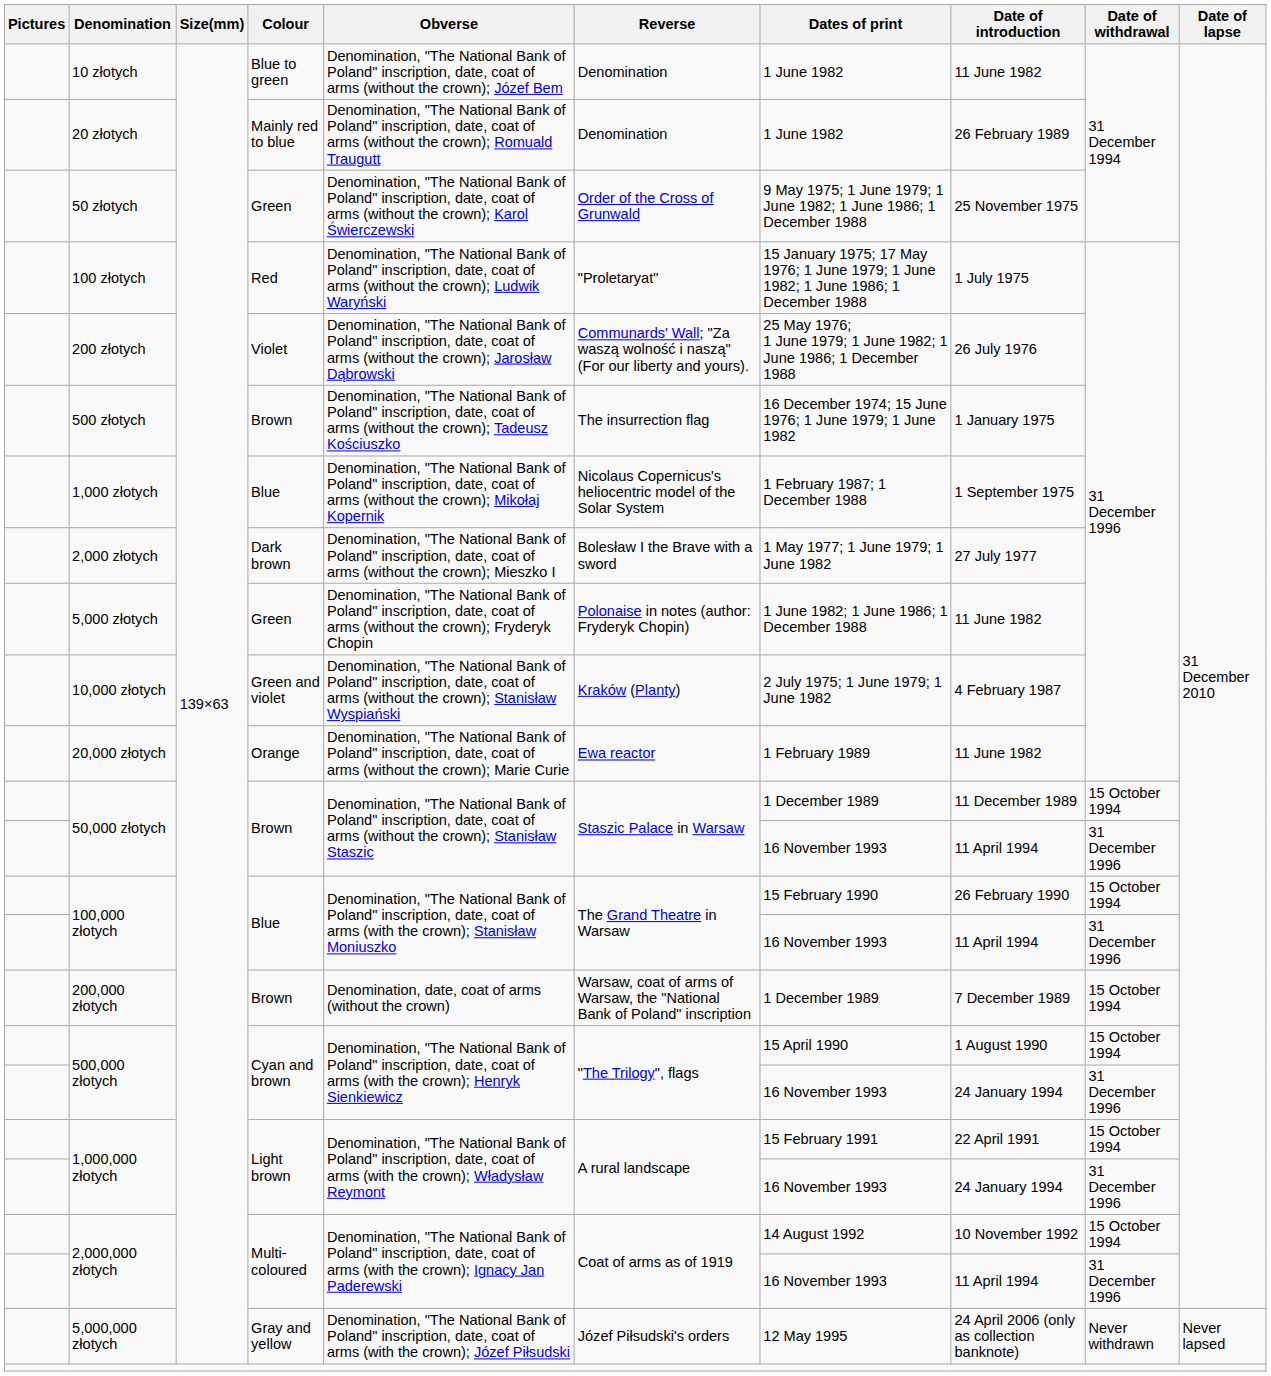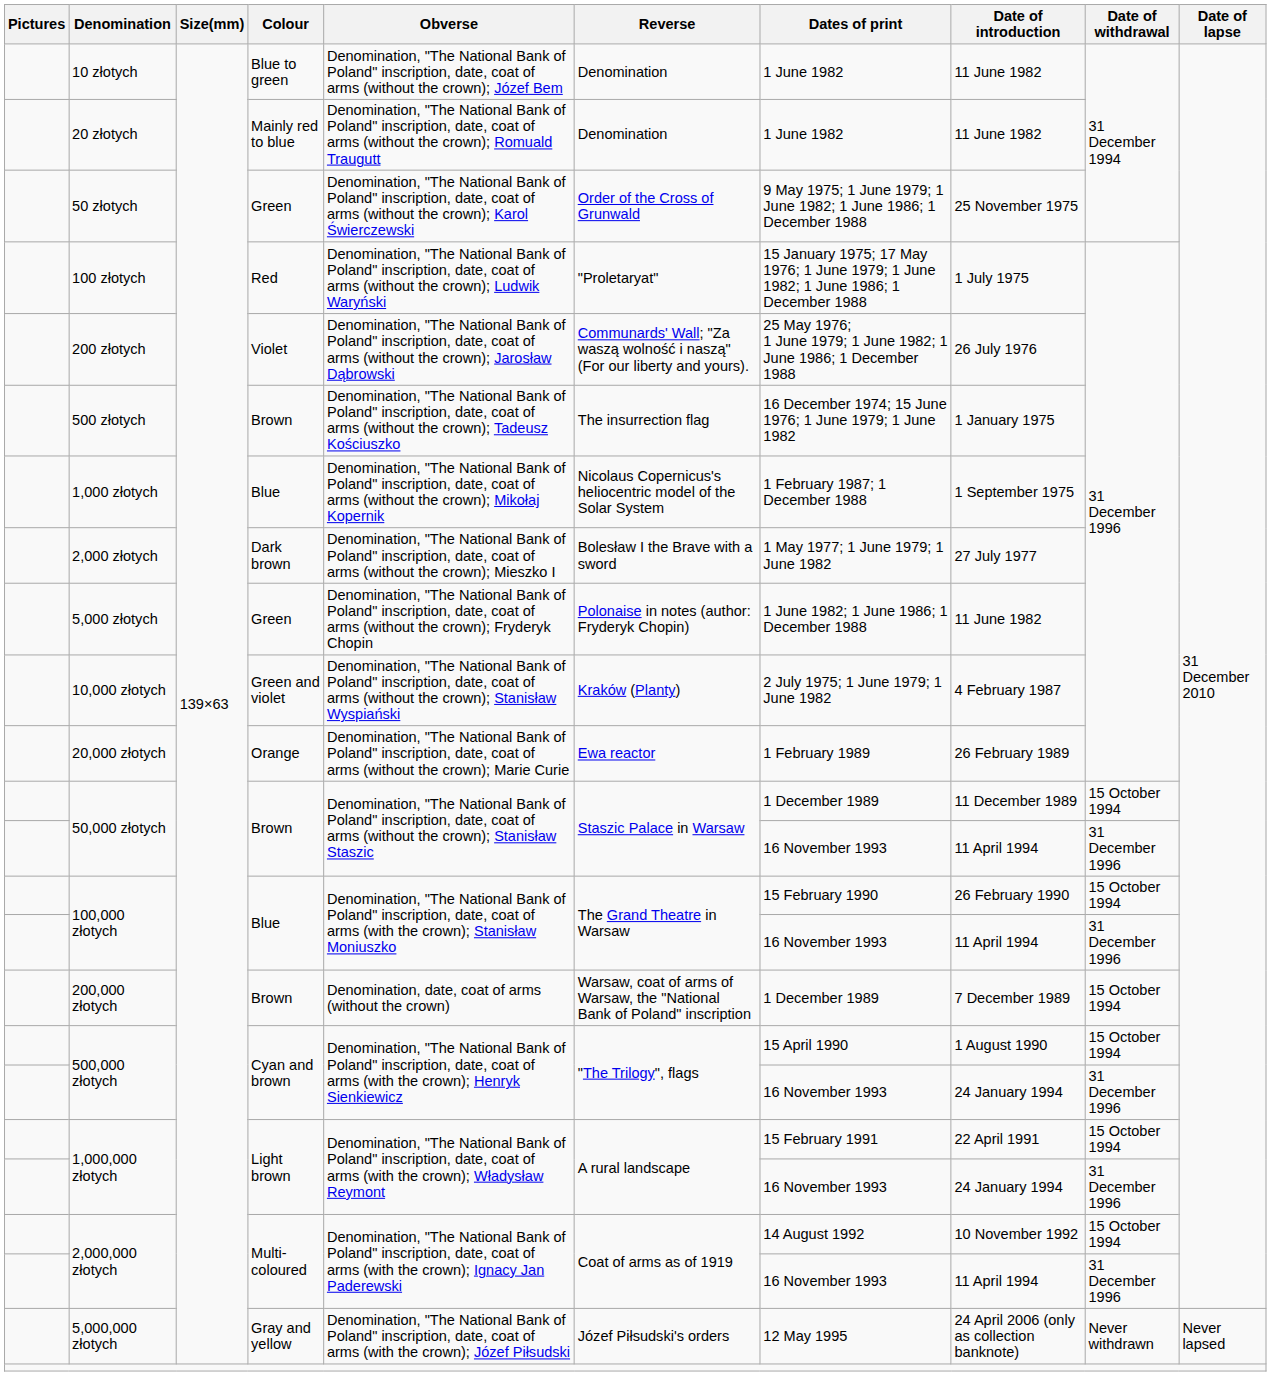20 złotych | Date of introduction: 26 February 1989 -> 11 June 1982
20,000 złotych | Date of introduction: 11 June 1982 -> 26 February 1989
